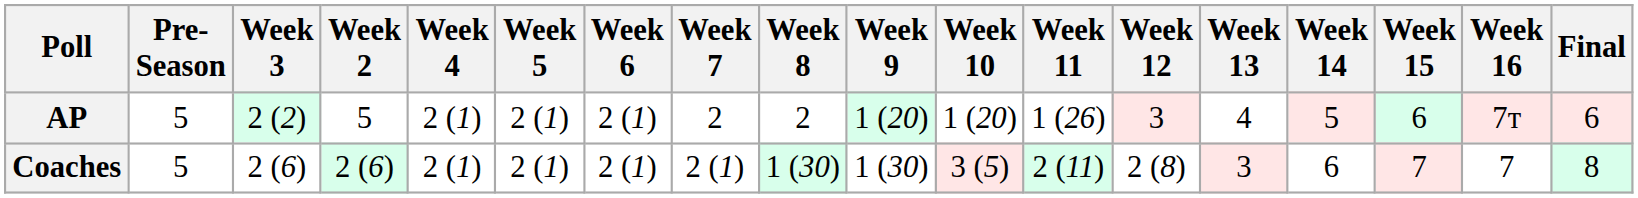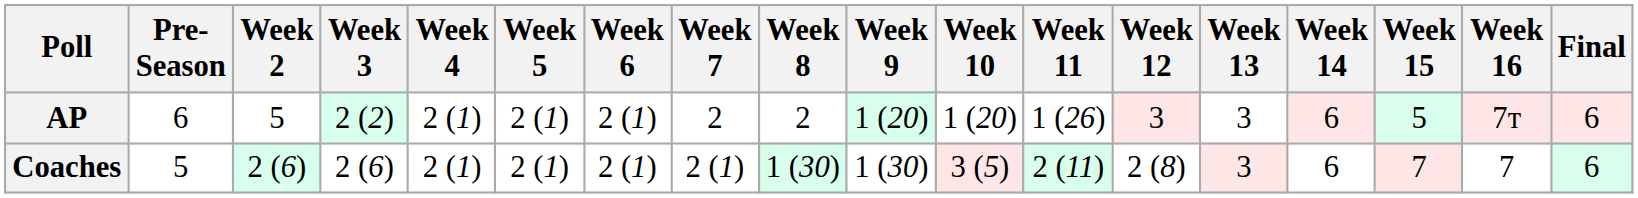columns swapped: Week 2 <-> Week 3
AP | Pre- Season: 5 -> 6
AP | Week 13: 4 -> 3
AP | Week 14: 5 -> 6
AP | Week 15: 6 -> 5
Coaches | Final: 8 -> 6
